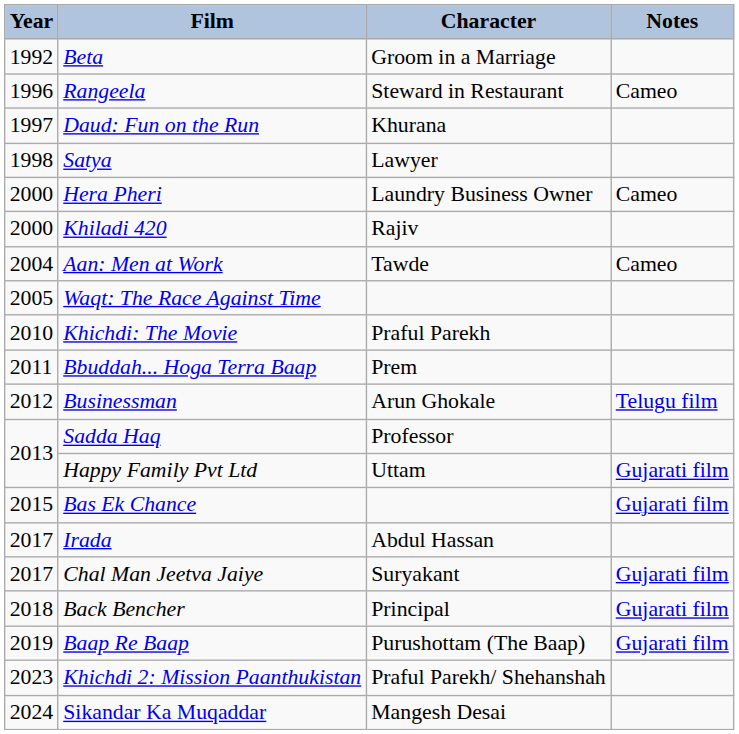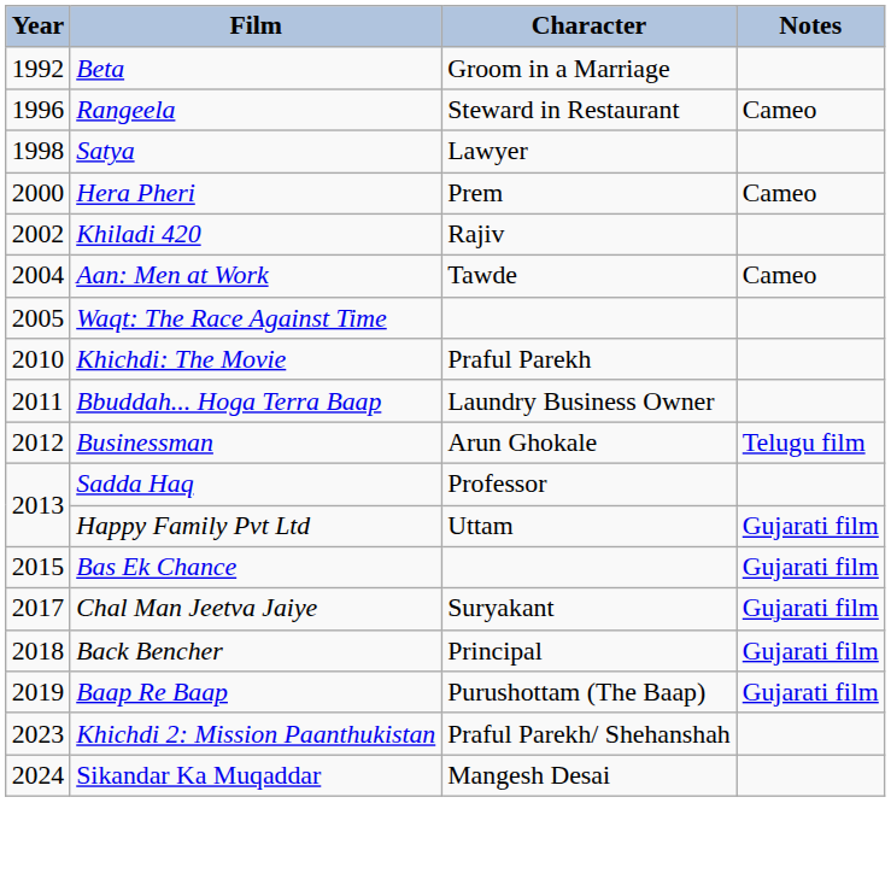- row: 1997 | Daud: Fun on the Run | Khurana
Hera Pheri | Character: Laundry Business Owner -> Prem
Khiladi 420 | Year: 2000 -> 2002
Bbuddah... Hoga Terra Baap | Character: Prem -> Laundry Business Owner
- row: 2017 | Irada | Abdul Hassan
